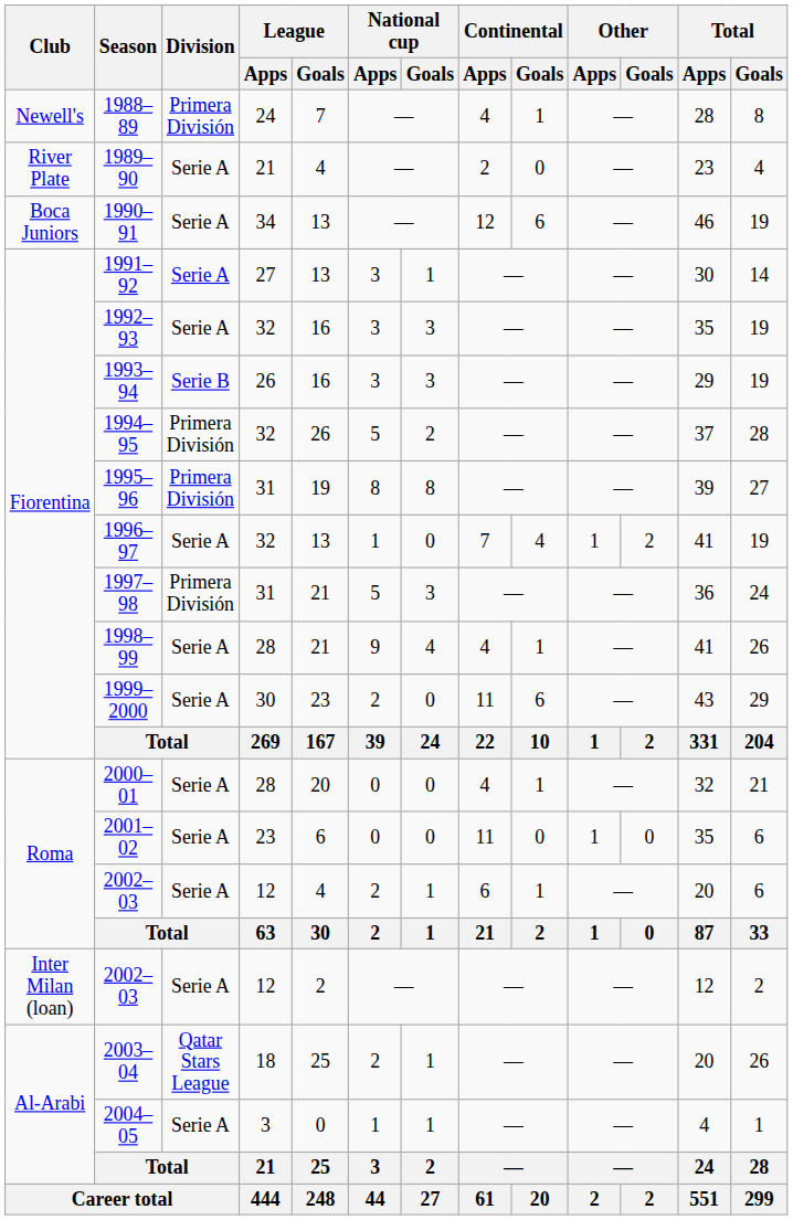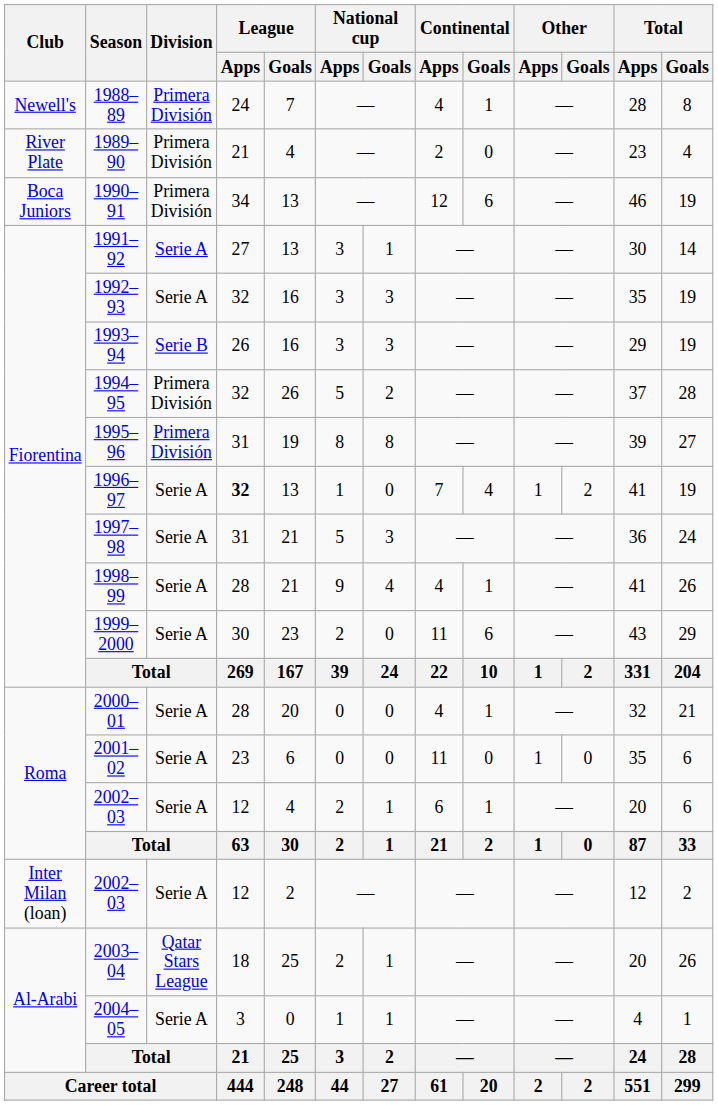1989–90 | Division: Serie A -> Primera División
1990–91 | Division: Serie A -> Primera División
1996–97 | League / Apps: normal -> bold
1997–98 | Division: Primera División -> Serie A
